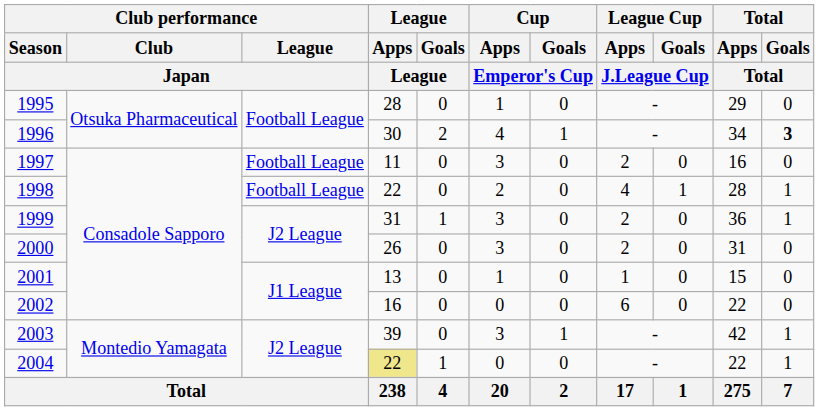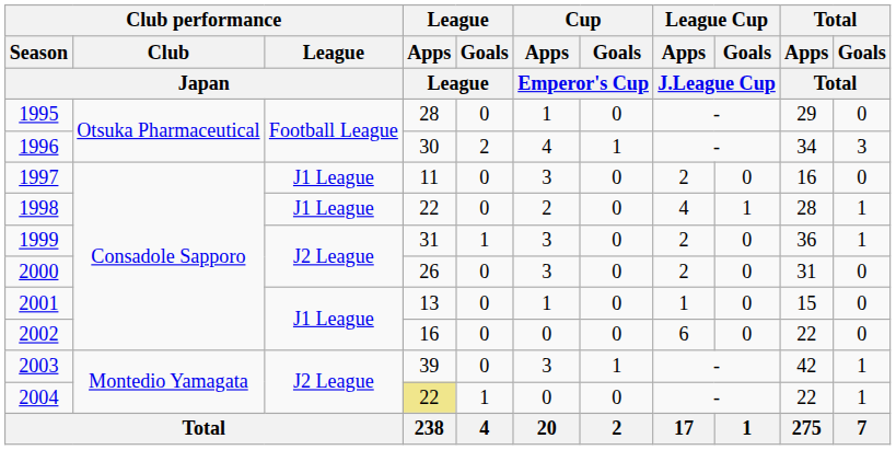1996 | Total / Goals / Total: bold -> normal
1997 | Club performance / League / Japan: Football League -> J1 League
1998 | Club performance / League / Japan: Football League -> J1 League
